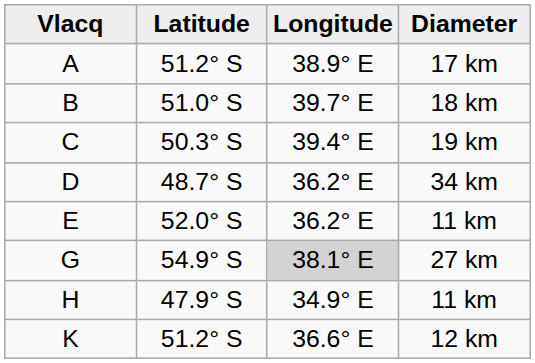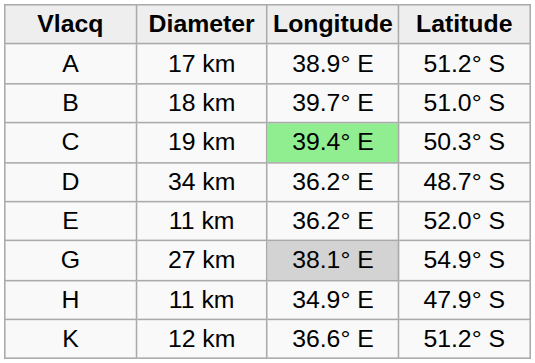columns swapped: Latitude <-> Diameter
C | Longitude: no background -> lightgreen background
